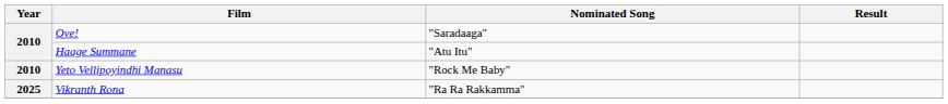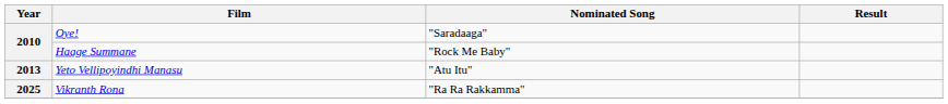Haage Summane | Nominated Song: "Atu Itu" -> "Rock Me Baby"
Yeto Vellipoyindhi Manasu | Year: 2010 -> 2013
Yeto Vellipoyindhi Manasu | Nominated Song: "Rock Me Baby" -> "Atu Itu"
